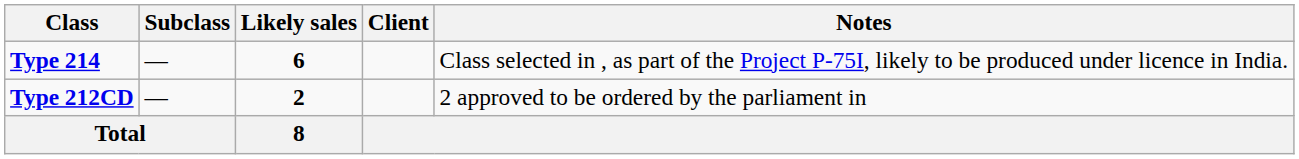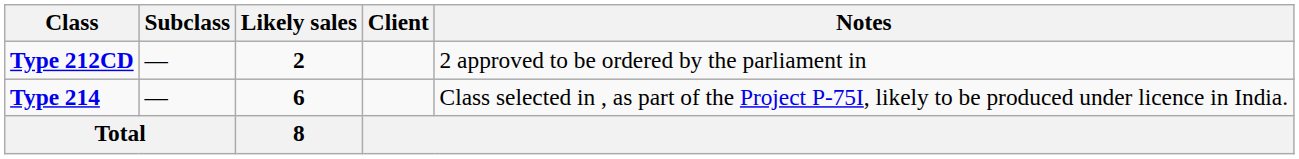rows swapped: Type 212CD <-> Type 214
